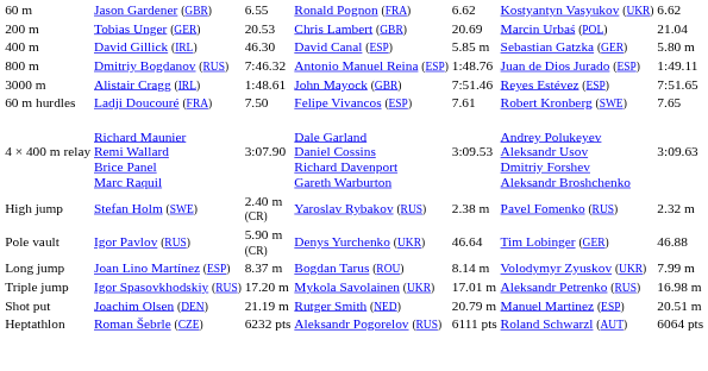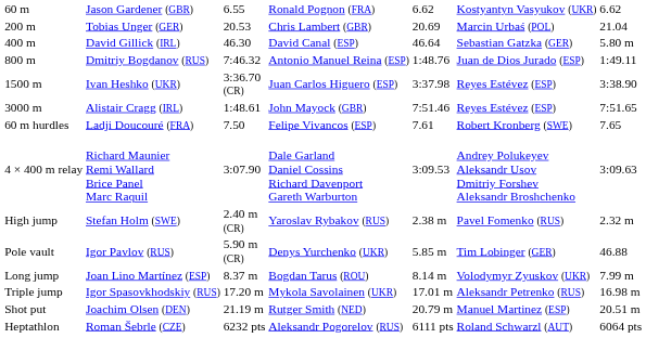400 m | column 5: 5.85 m -> 46.64
+ row: 1500 m | Ivan Heshko (UKR) | 3:36.70 (CR) | Juan Carlos Higuero (ESP) | 3:37.98 | Reyes Estévez (ESP) | 3:38.90
Pole vault | column 5: 46.64 -> 5.85 m
